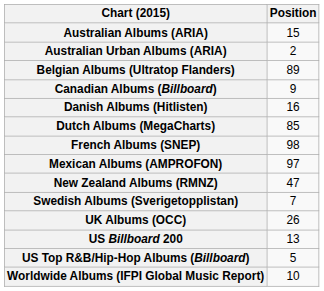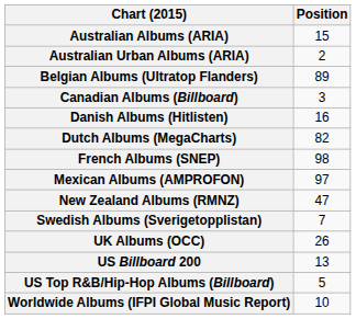Canadian Albums (Billboard) | Position: 9 -> 3
Dutch Albums (MegaCharts) | Position: 85 -> 82
